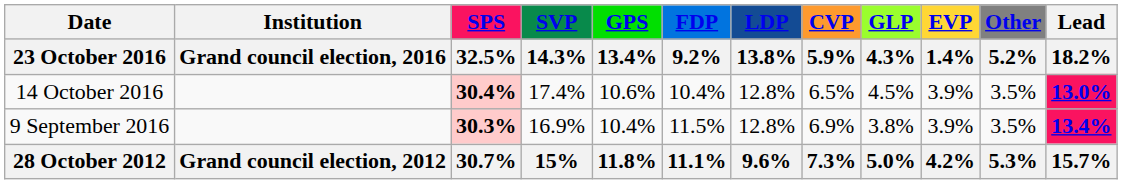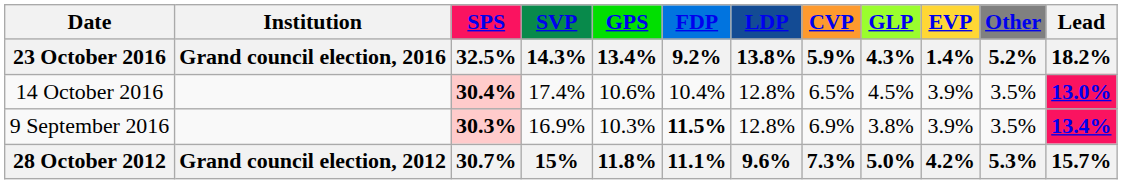9 September 2016 | GPS / 13.4%: 10.4% -> 10.3%
9 September 2016 | FDP / 9.2%: normal -> bold
